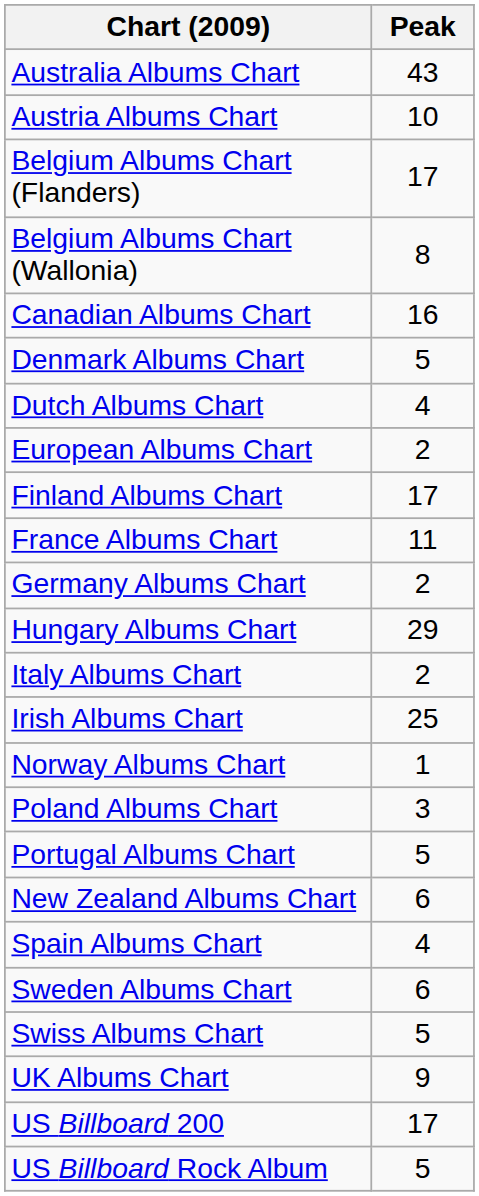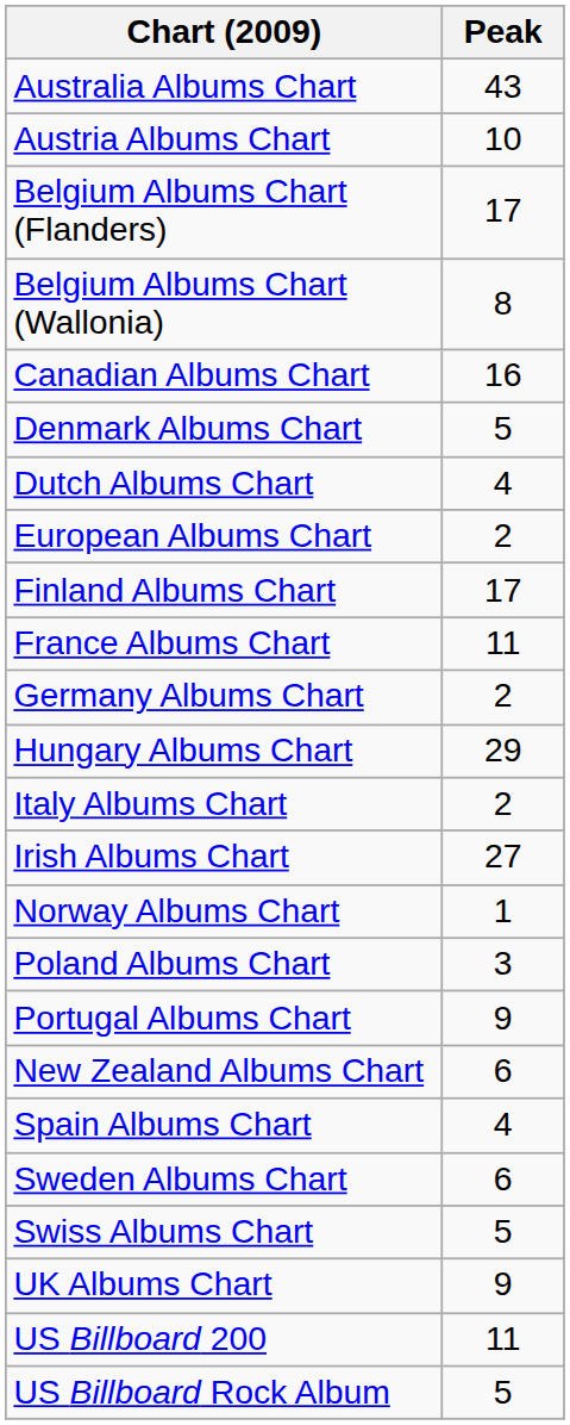Irish Albums Chart | Peak: 25 -> 27
Portugal Albums Chart | Peak: 5 -> 9
US Billboard 200 | Peak: 17 -> 11
